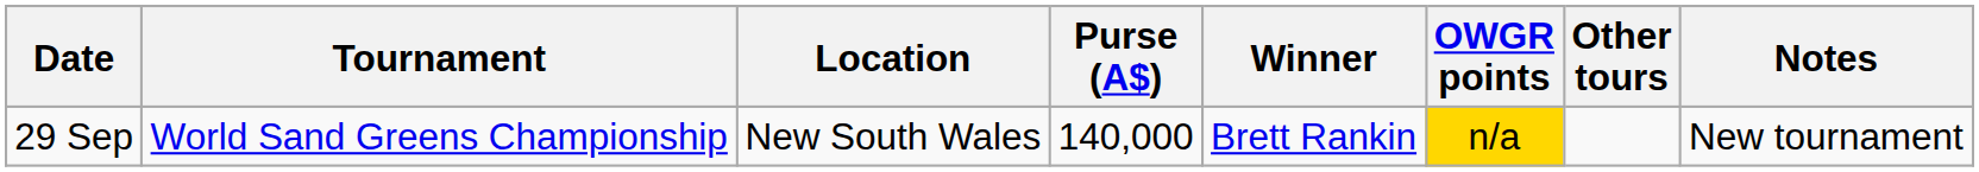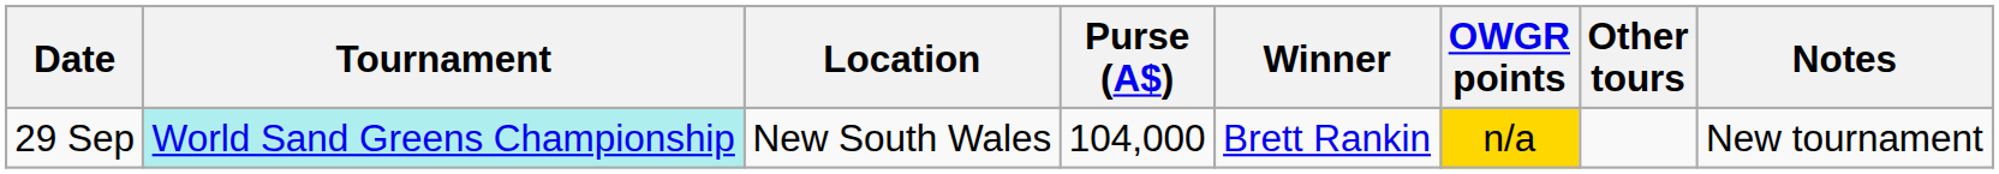29 Sep | Tournament: no background -> paleturquoise background
29 Sep | Purse (A$): 140,000 -> 104,000
